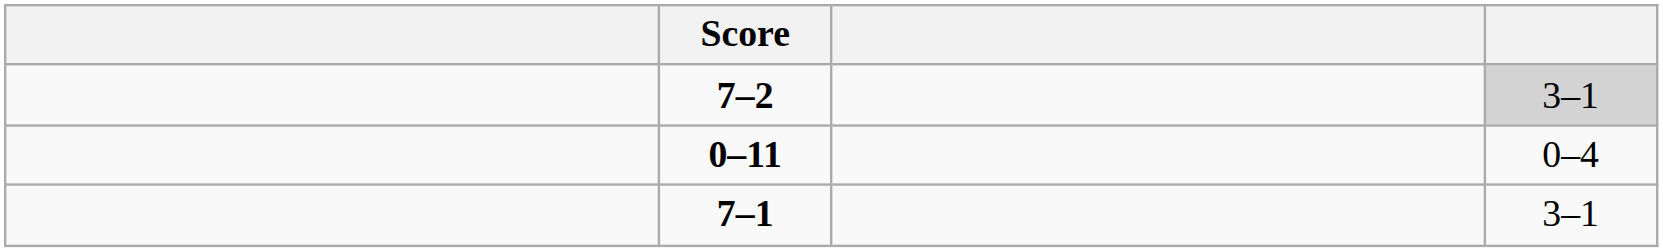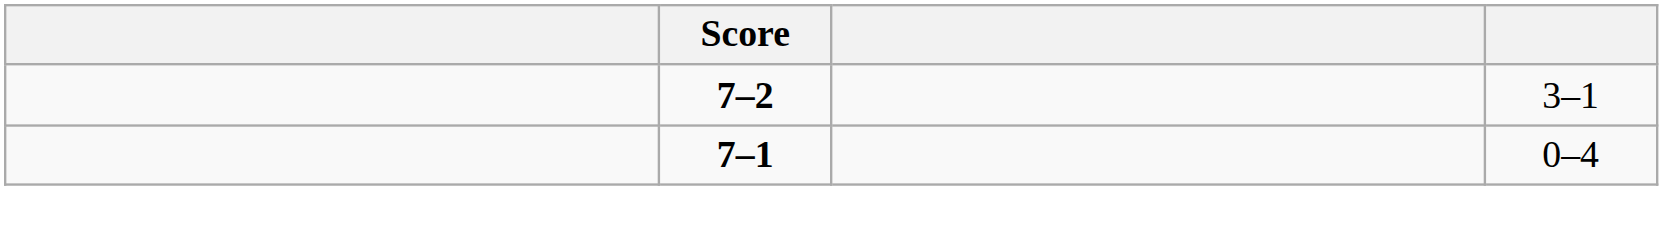7–2 | column 4: lightgrey background -> no background
- row: 0–11 | 0–4
7–1 | column 4: 3–1 -> 0–4
